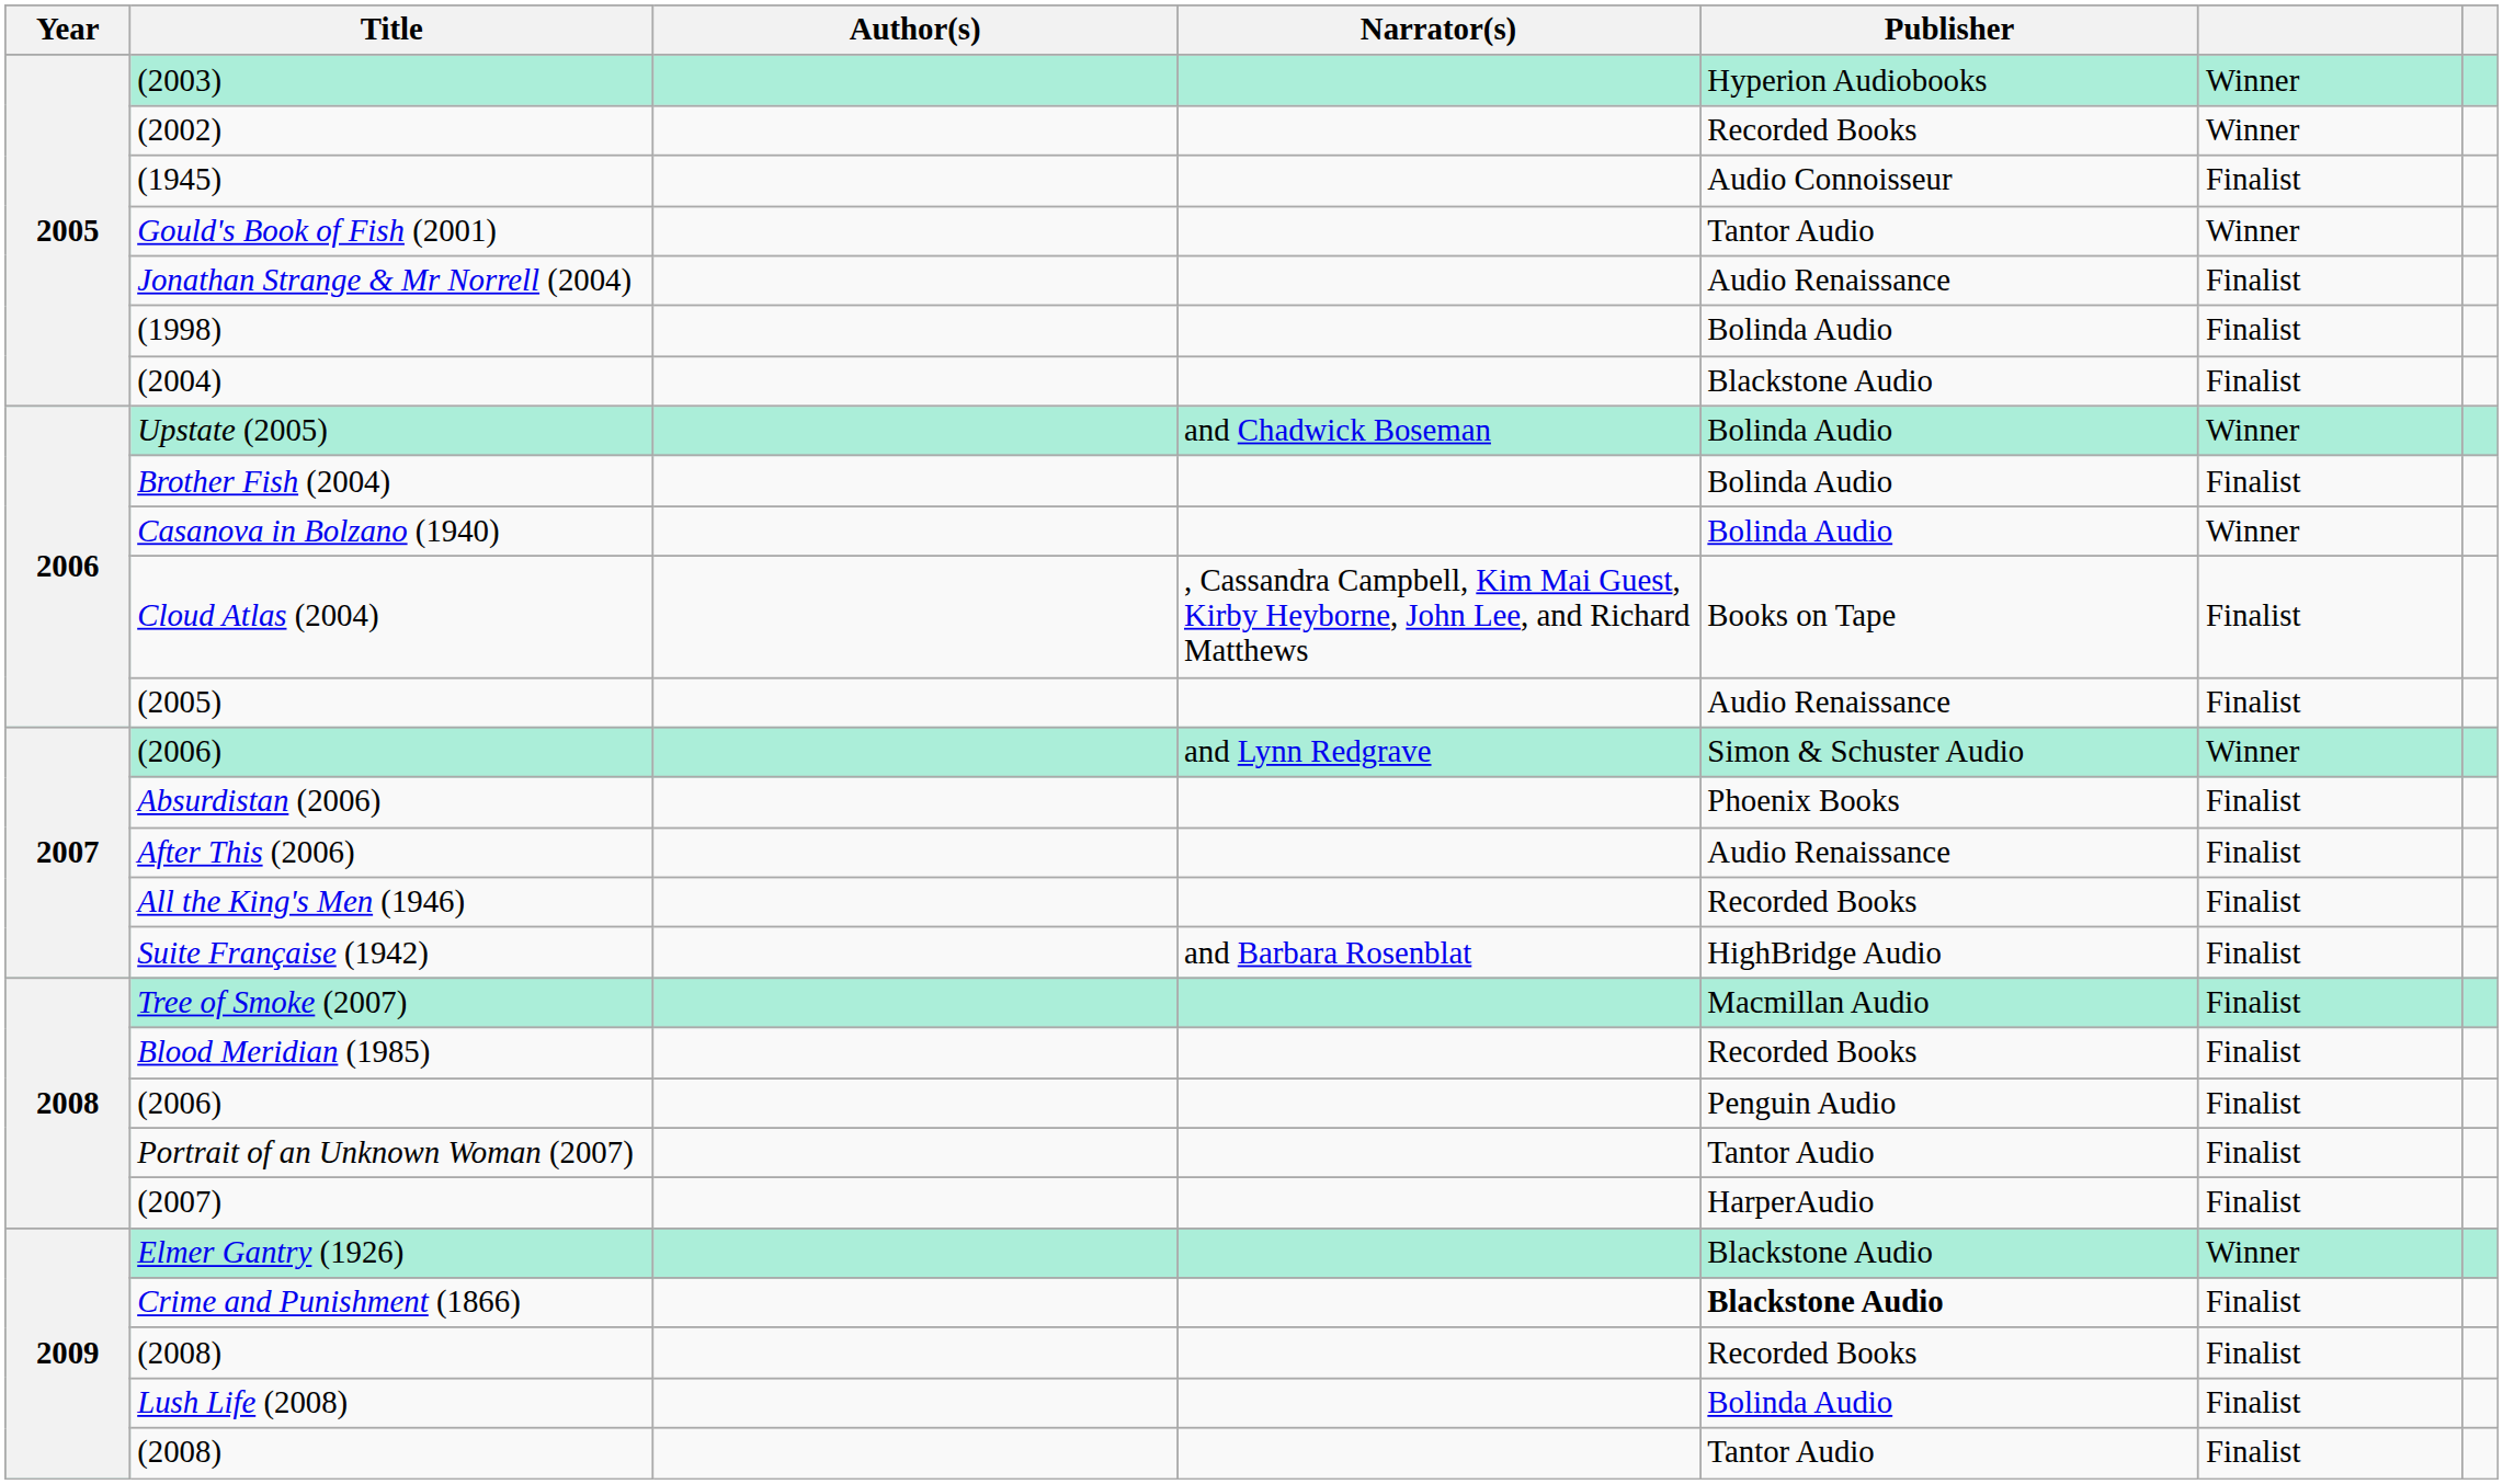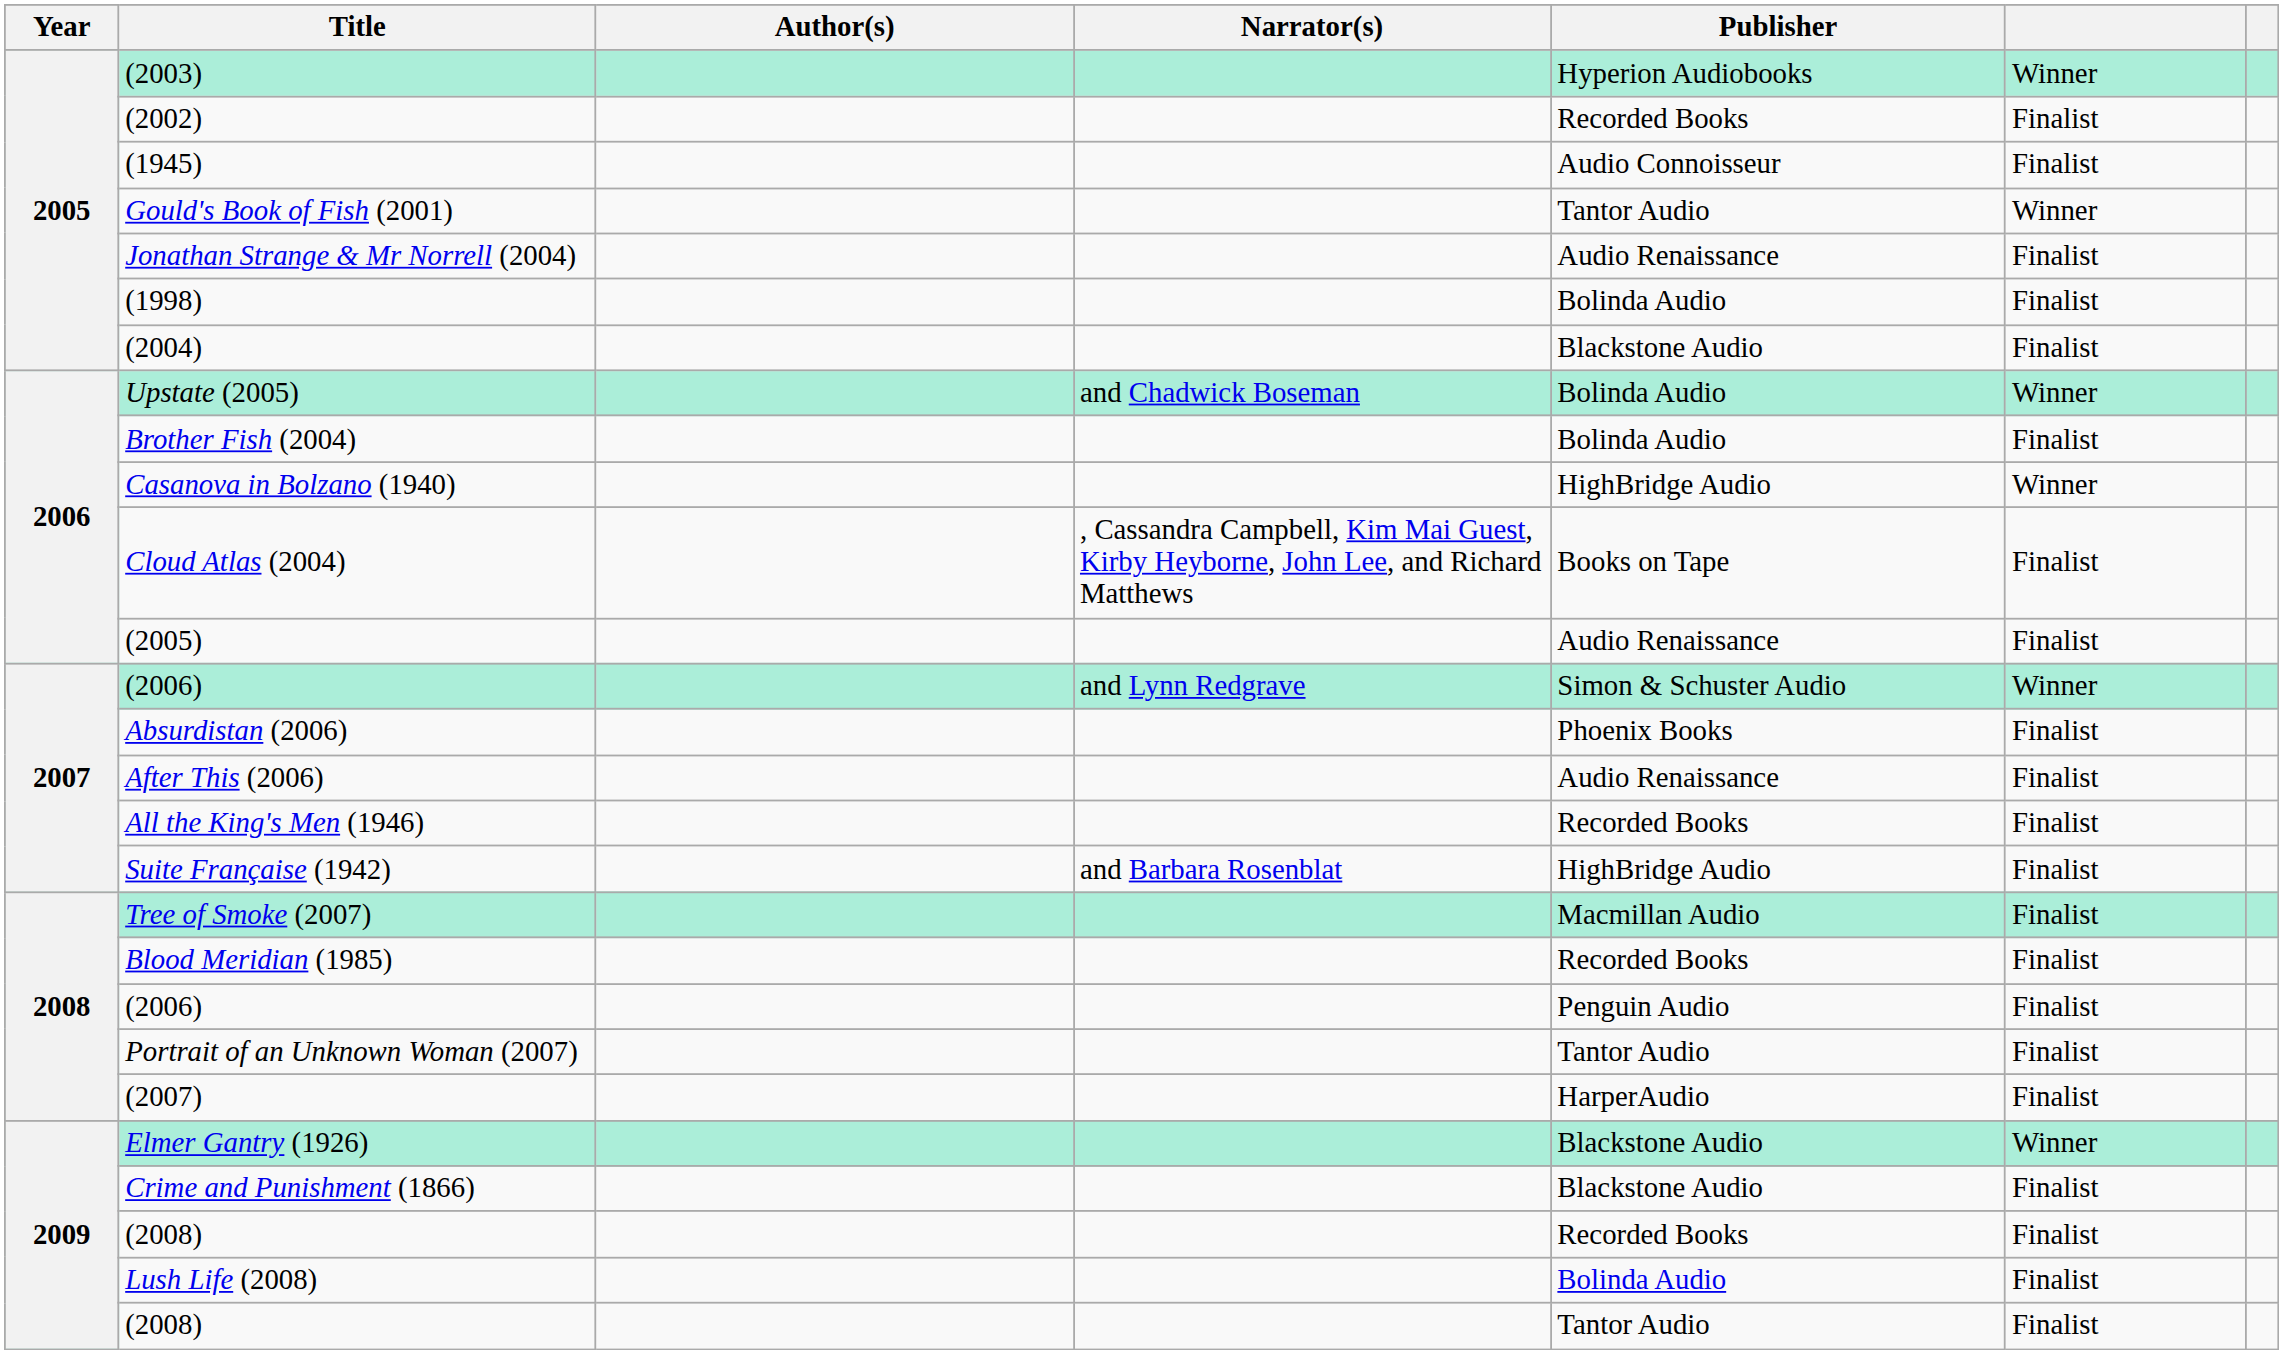(2002) | column 6: Winner -> Finalist
Casanova in Bolzano (1940) | Publisher: Bolinda Audio -> HighBridge Audio
Crime and Punishment (1866) | Publisher: bold -> normal
